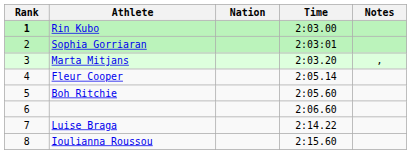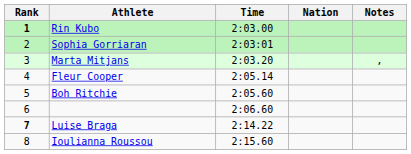columns swapped: Nation <-> Time
Luise Braga | Rank: normal -> bold
